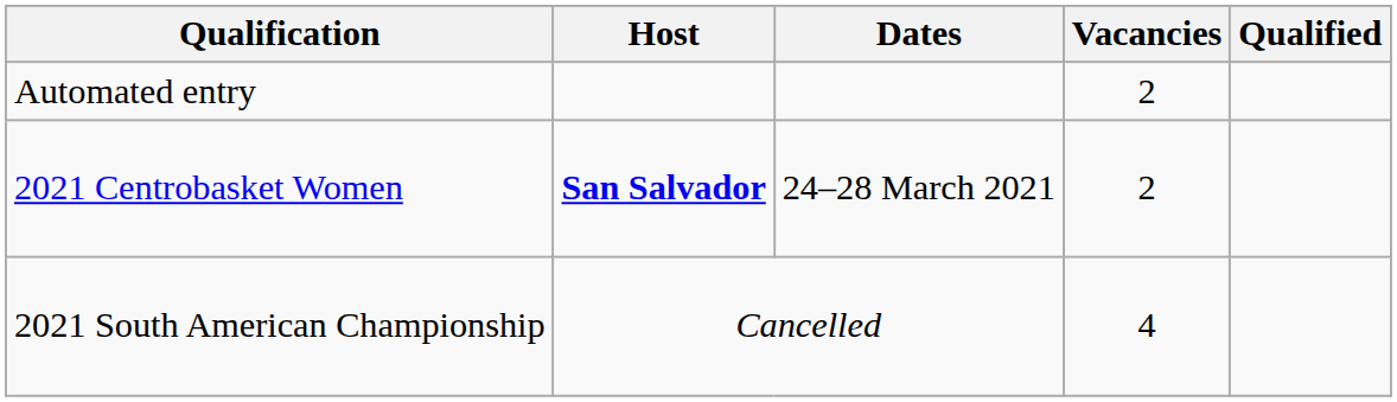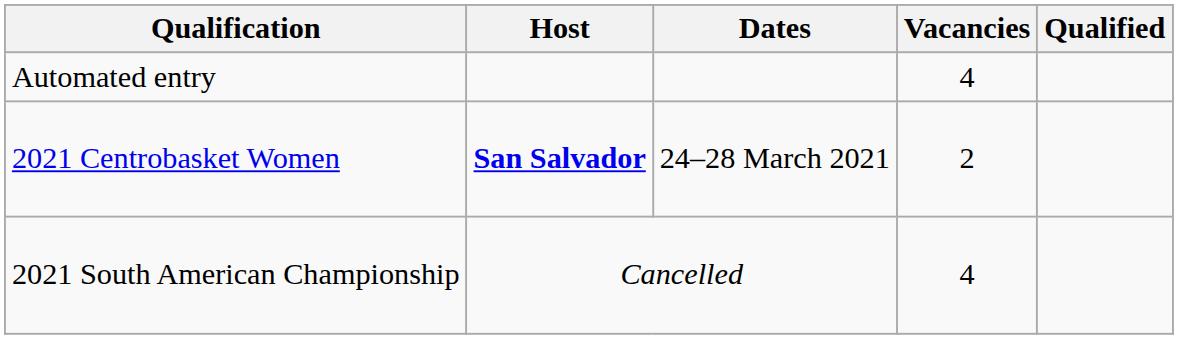Automated entry | Vacancies: 2 -> 4
